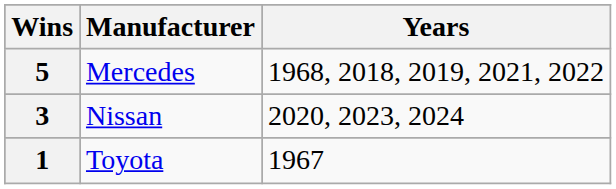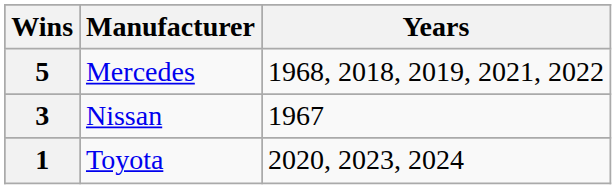3 | Years: 2020, 2023, 2024 -> 1967
1 | Years: 1967 -> 2020, 2023, 2024
